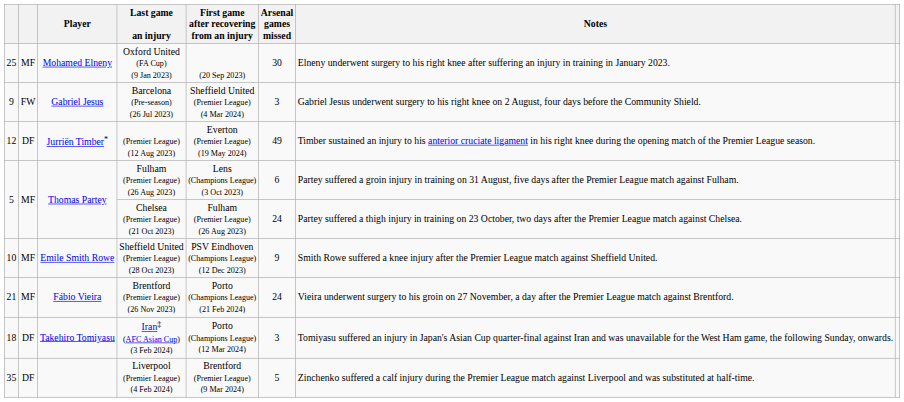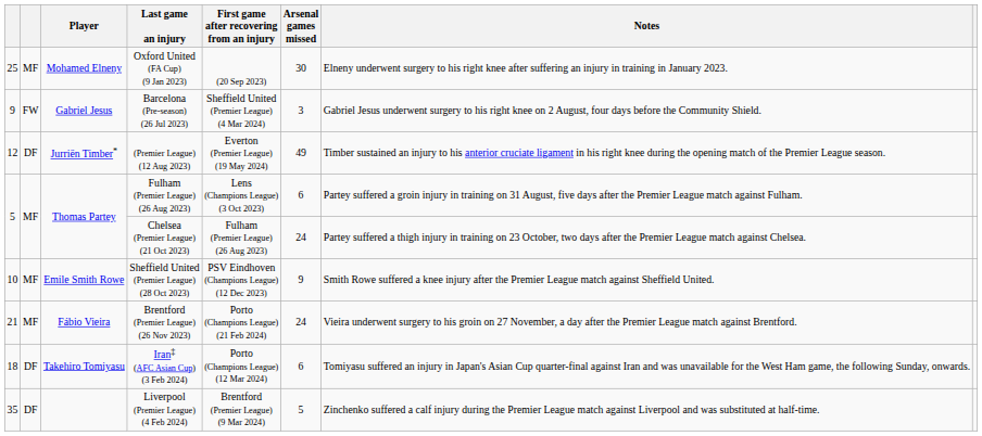Iran‡ (AFC Asian Cup) (3 Feb 2024) | Arsenal games missed: 3 -> 6
